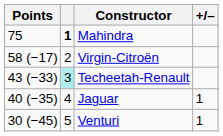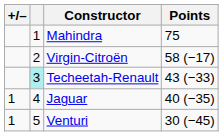columns swapped: +/– <-> Points
Mahindra | column 2: bold -> normal
